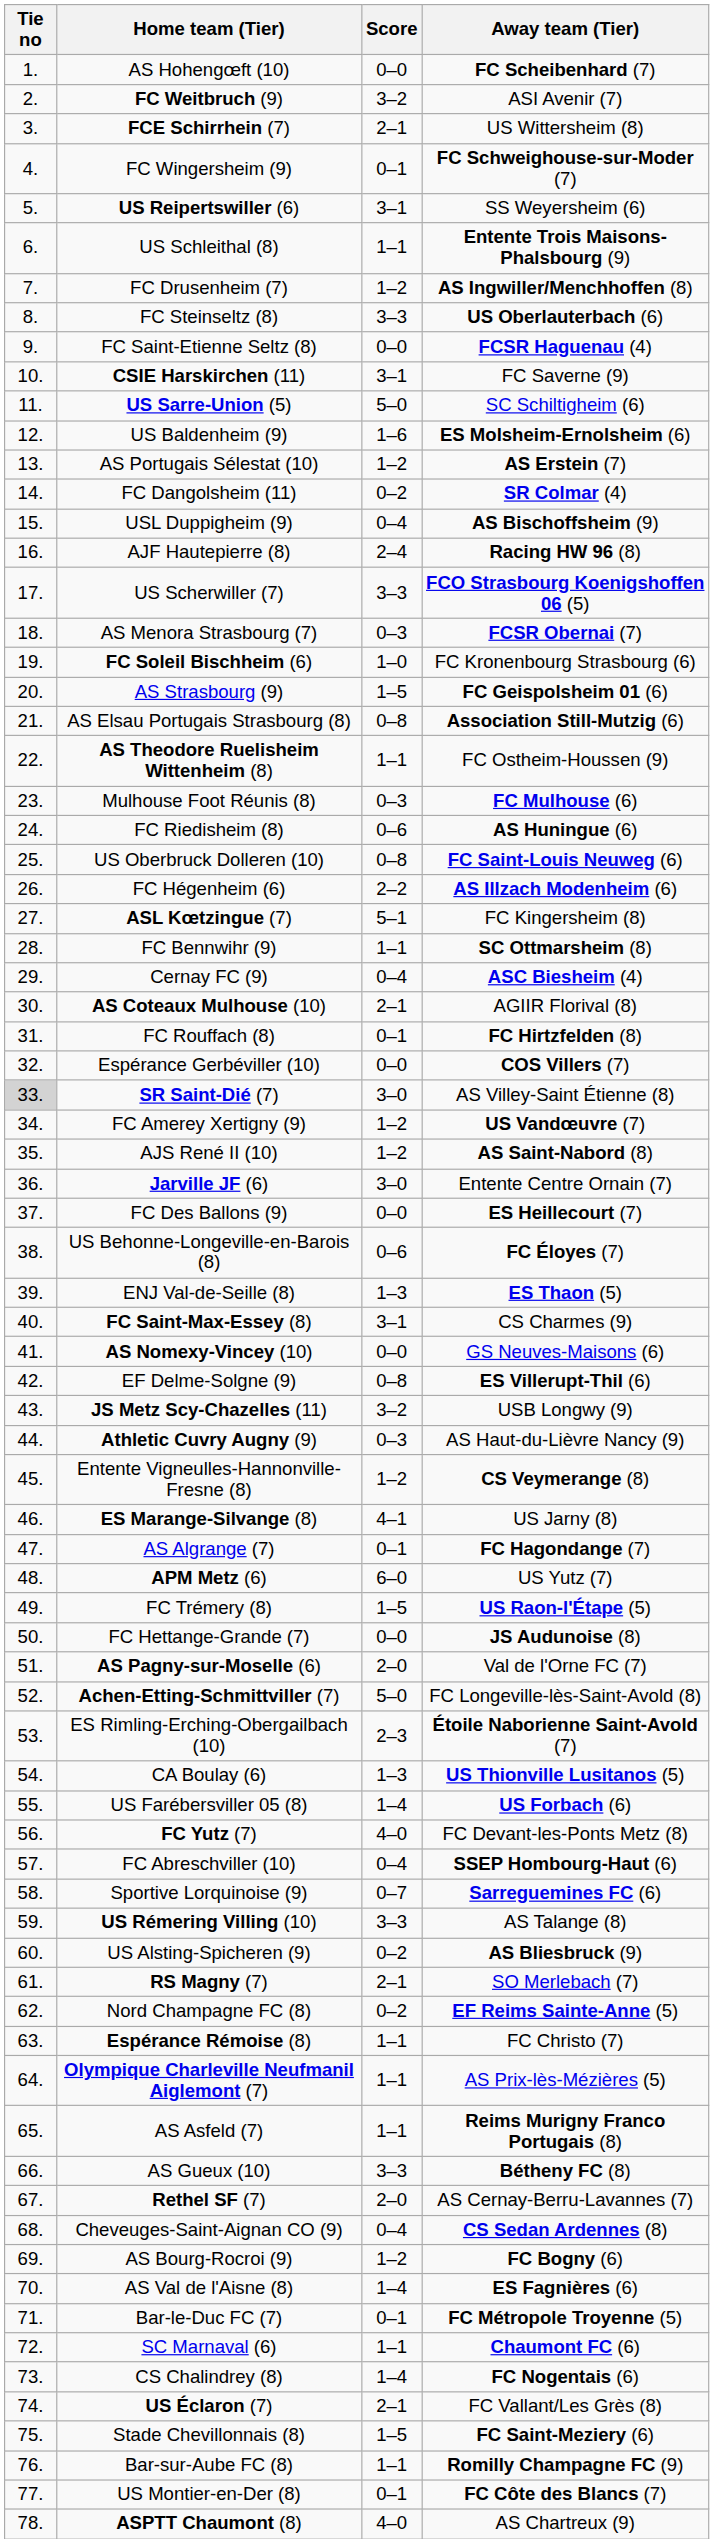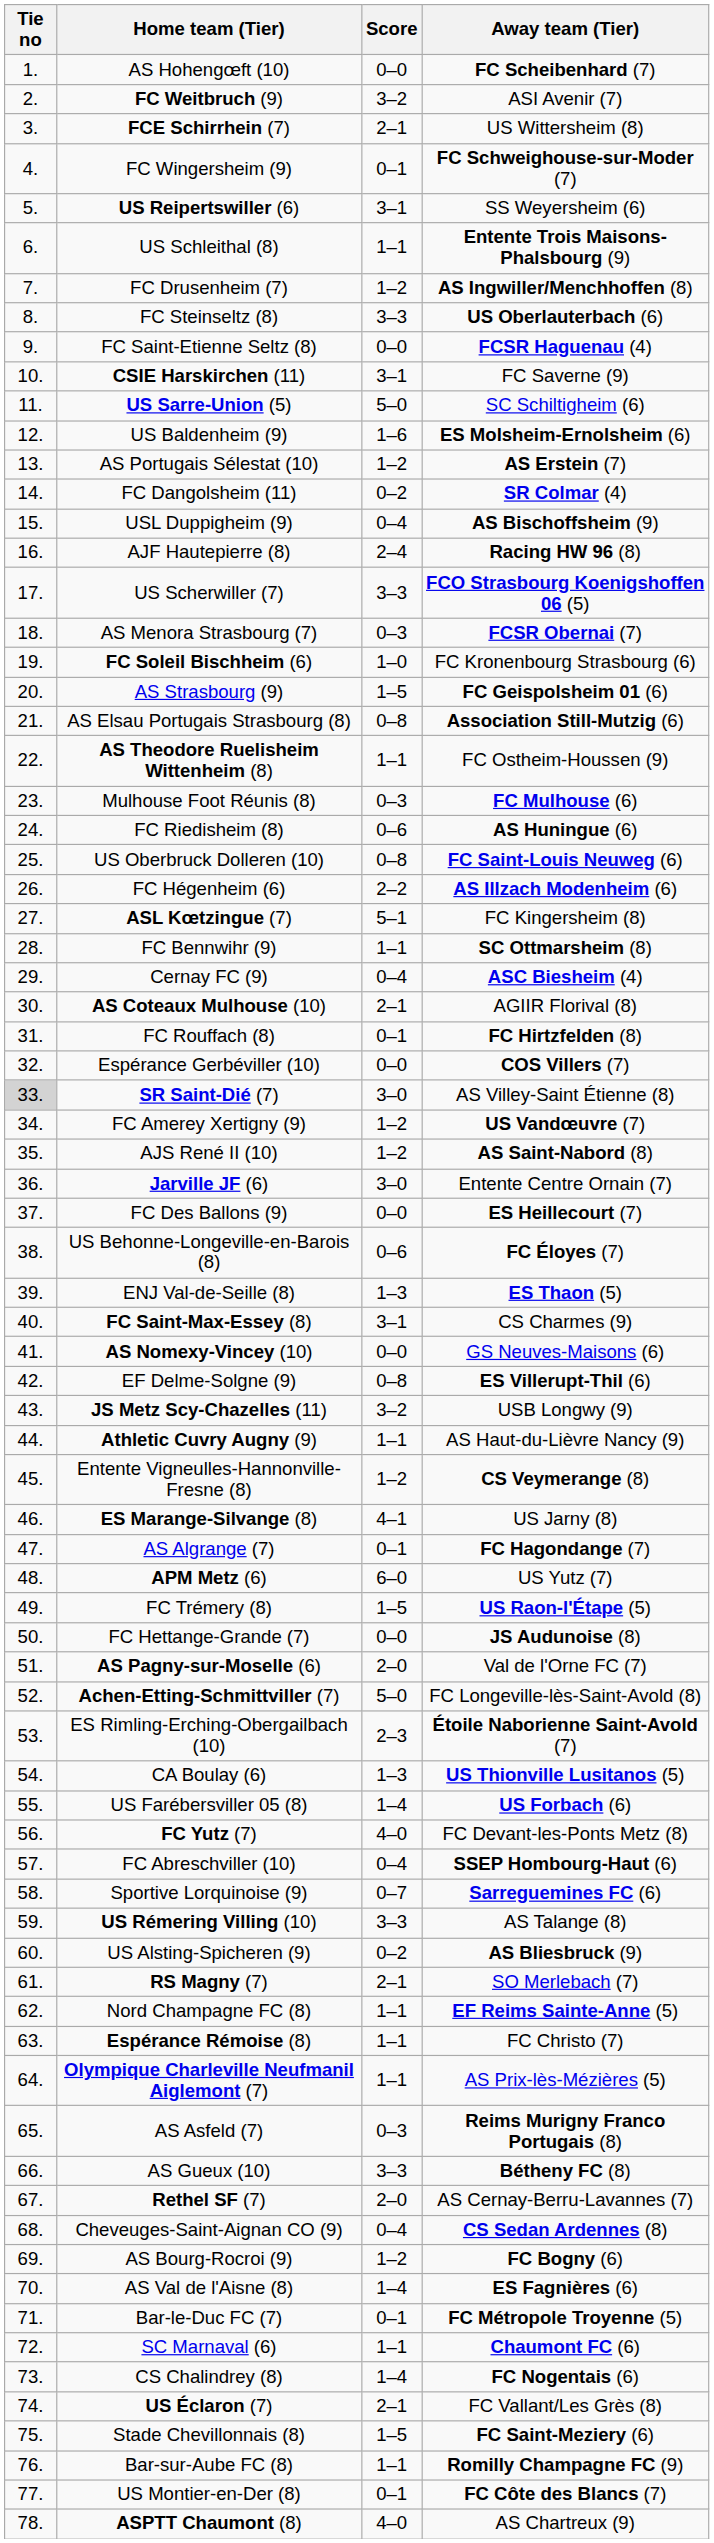Athletic Cuvry Augny (9) | Score: 0–3 -> 1–1
Nord Champagne FC (8) | Score: 0–2 -> 1–1
AS Asfeld (7) | Score: 1–1 -> 0–3
